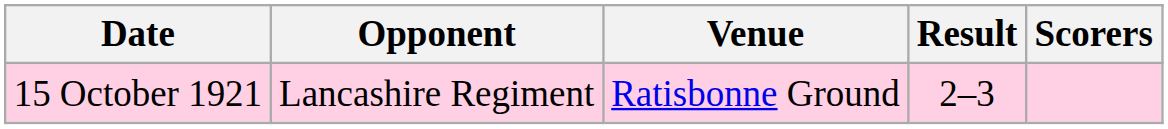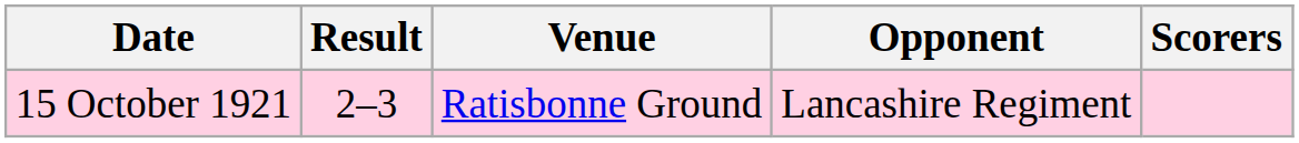columns swapped: Opponent <-> Result
